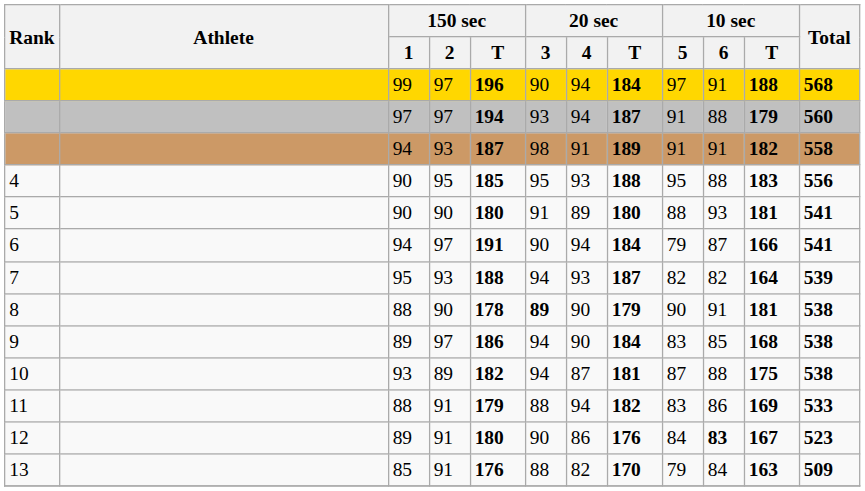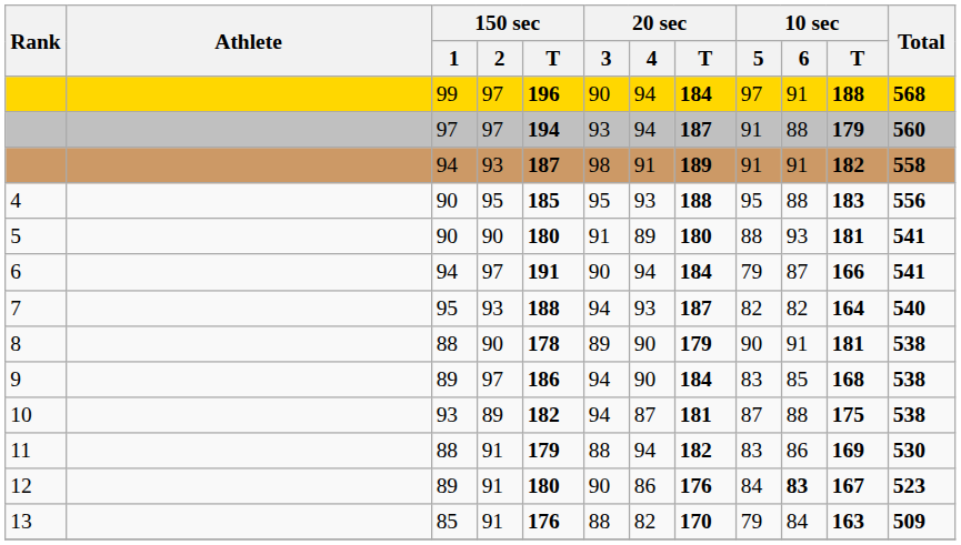7 | Total: 539 -> 540
8 | 20 sec / 3: bold -> normal
11 | Total: 533 -> 530
